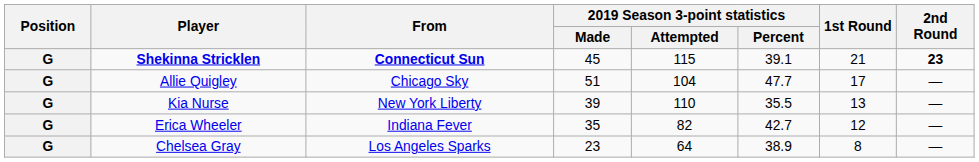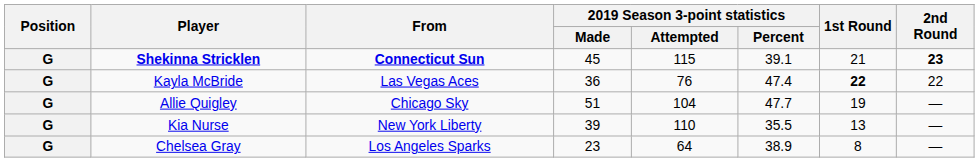+ row: G | Kayla McBride | Las Vegas Aces | 36 | 76 | 47.4 | 22 | 22
Allie Quigley | 1st Round: 17 -> 19
- row: G | Erica Wheeler | Indiana Fever | 35 | 82 | 42.7 | 12 | —
